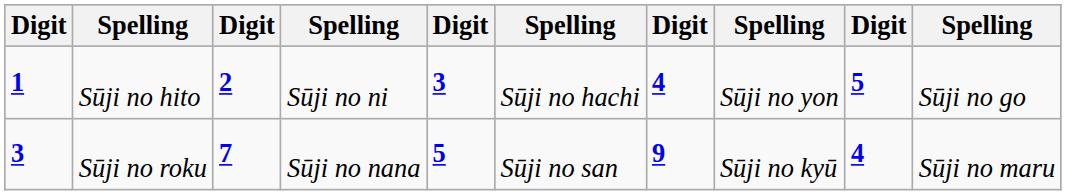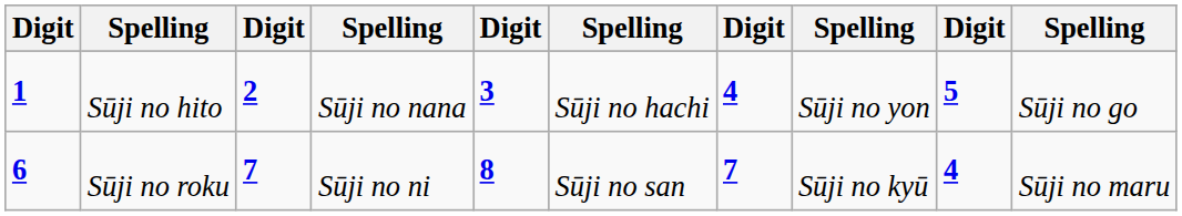Sūji no hito | column 4: Sūji no ni -> Sūji no nana
Sūji no roku | column 1: 3 -> 6
Sūji no roku | column 4: Sūji no nana -> Sūji no ni
Sūji no roku | column 5: 5 -> 8
Sūji no roku | column 7: 9 -> 7
